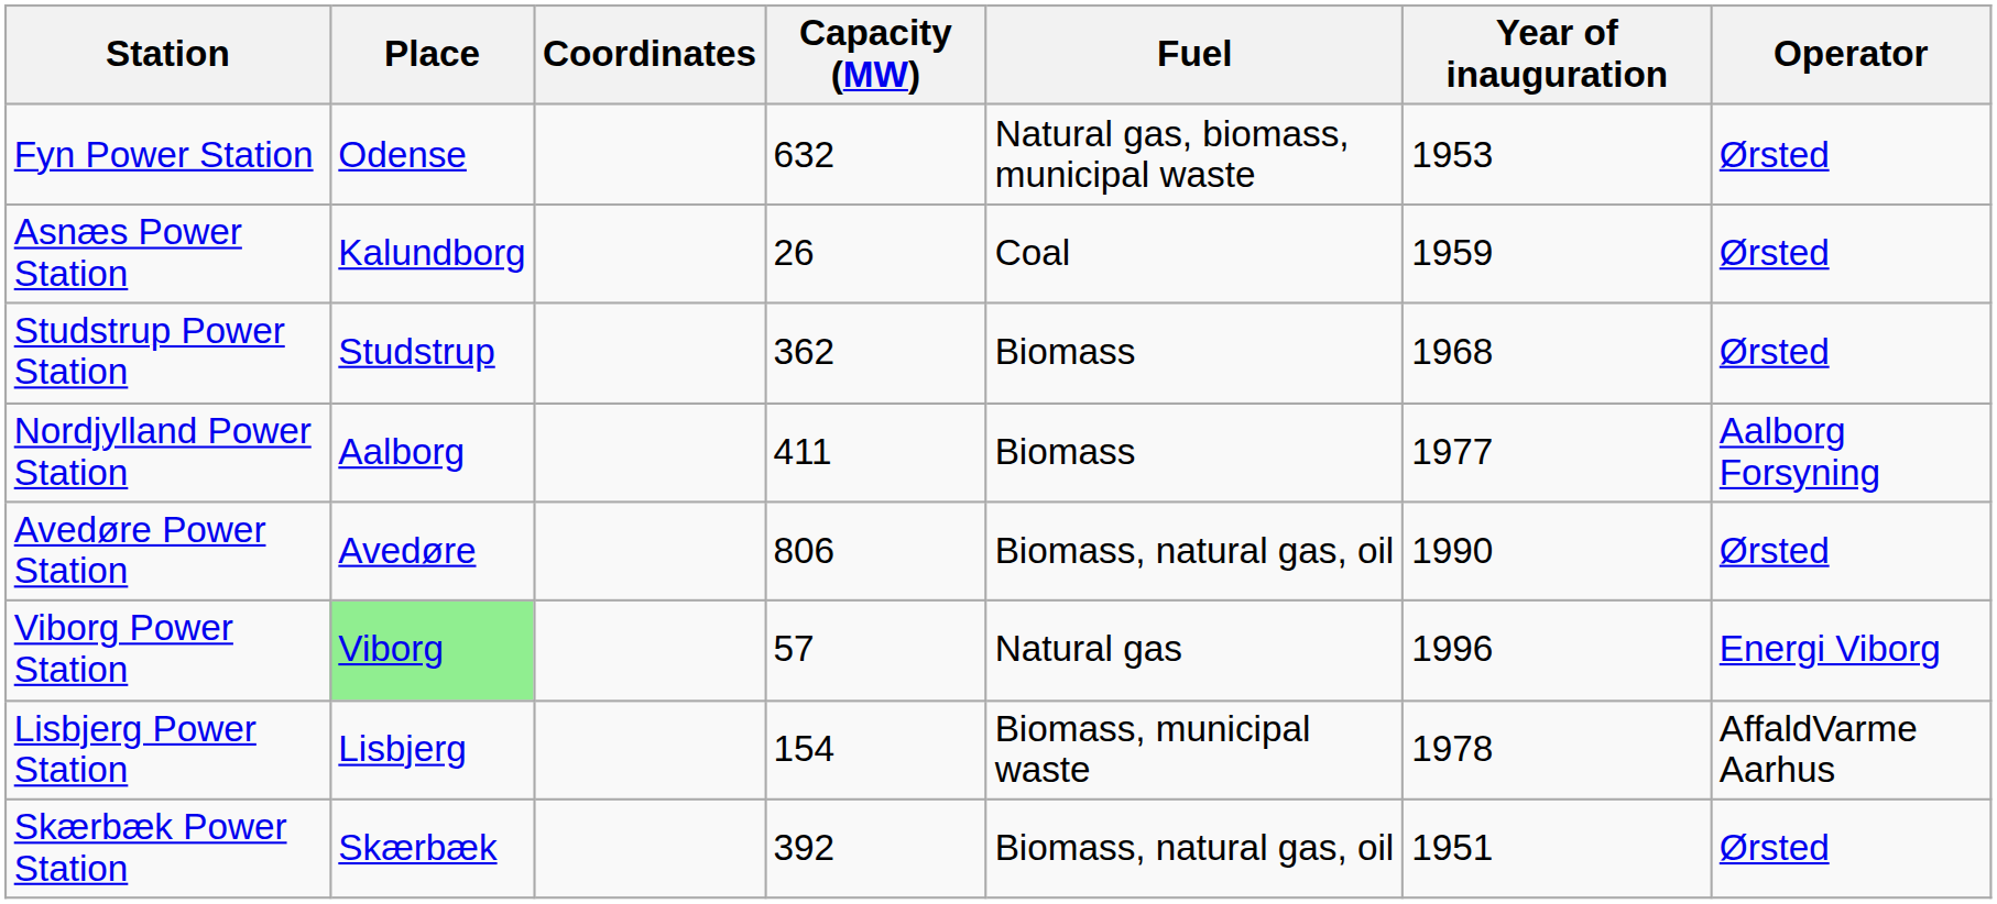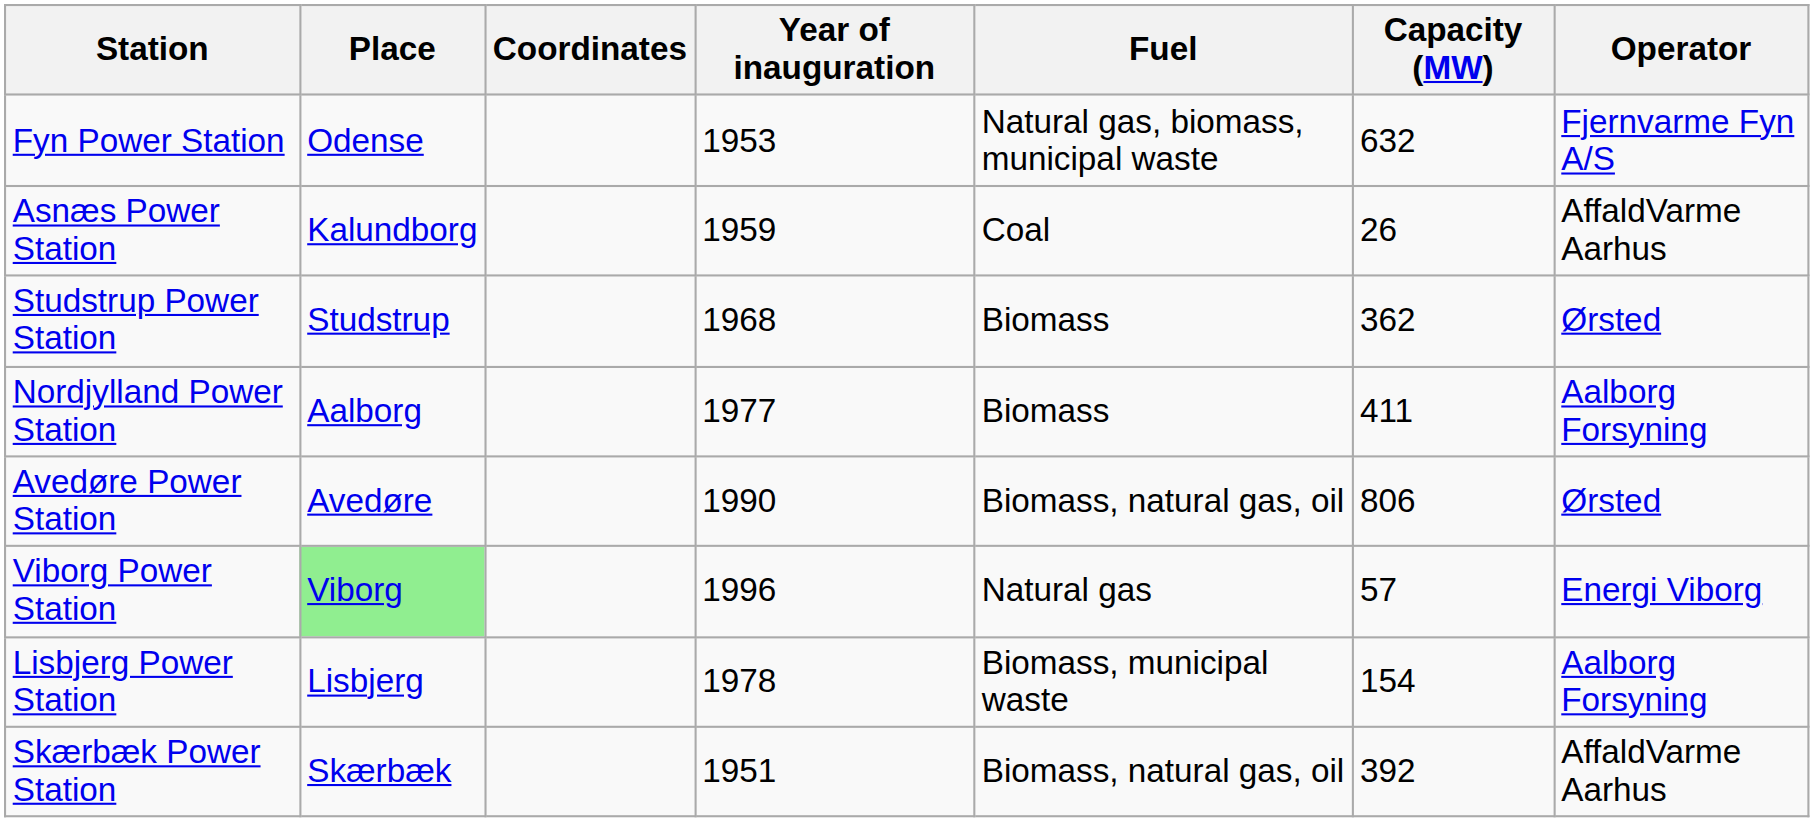columns swapped: Capacity (MW) <-> Year of inauguration
Fyn Power Station | Operator: Ørsted -> Fjernvarme Fyn A/S
Asnæs Power Station | Operator: Ørsted -> AffaldVarme Aarhus
Lisbjerg Power Station | Operator: AffaldVarme Aarhus -> Aalborg Forsyning
Skærbæk Power Station | Operator: Ørsted -> AffaldVarme Aarhus
